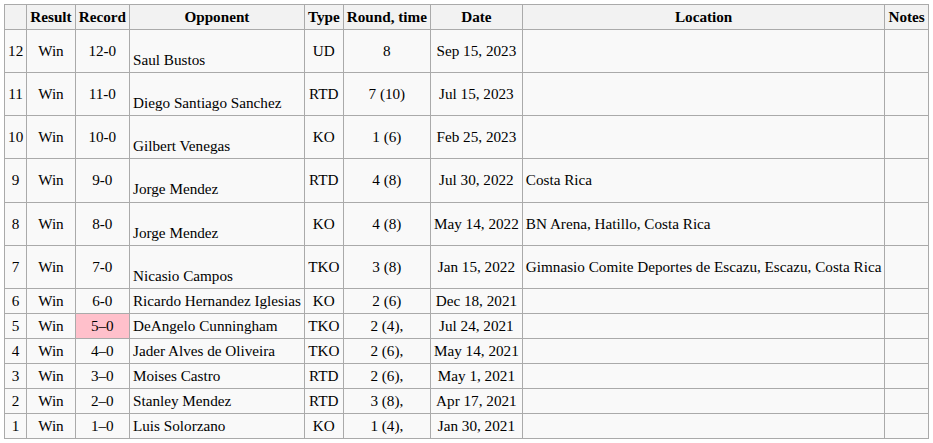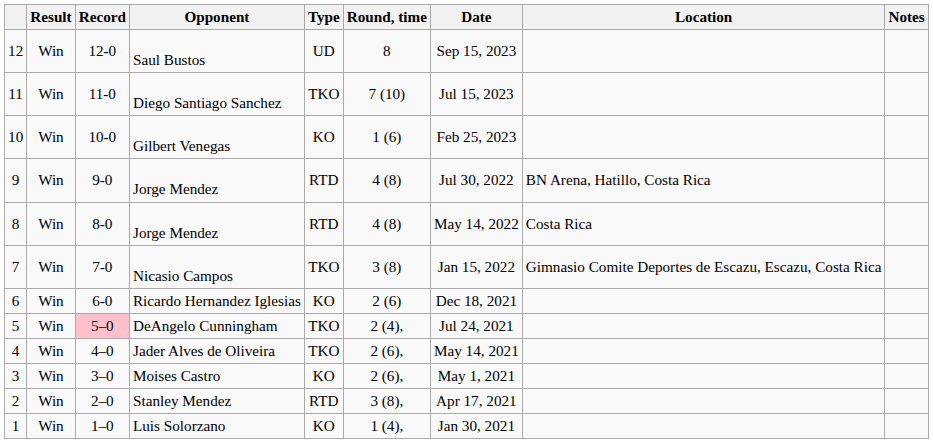Diego Santiago Sanchez | Type: RTD -> TKO
9 / Jorge Mendez | Location: Costa Rica -> BN Arena, Hatillo, Costa Rica
8 / Jorge Mendez | Type: KO -> RTD
8 / Jorge Mendez | Location: BN Arena, Hatillo, Costa Rica -> Costa Rica
Moises Castro | Type: RTD -> KO
